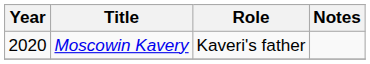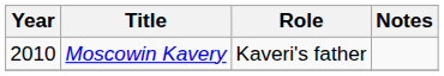Moscowin Kavery | Year: 2020 -> 2010
